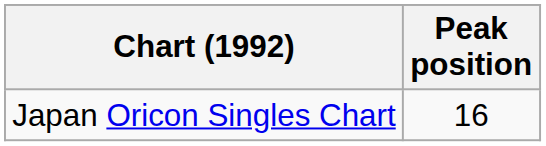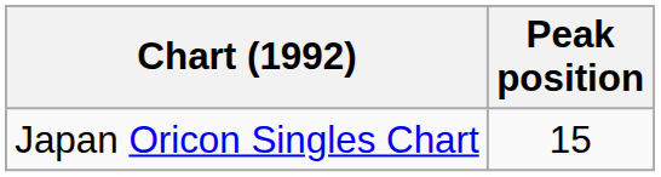Japan Oricon Singles Chart | Peak position: 16 -> 15
